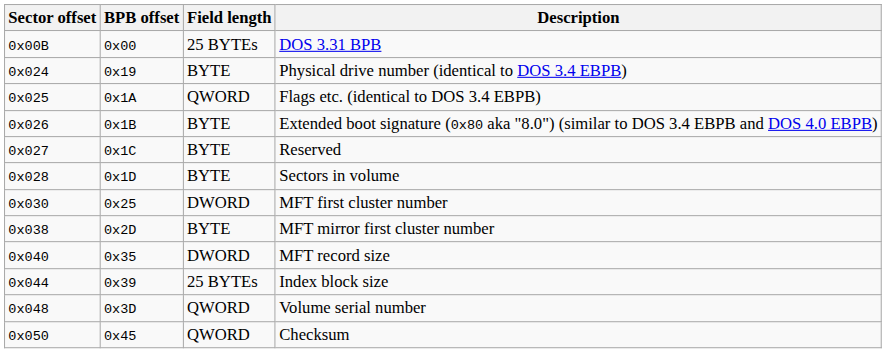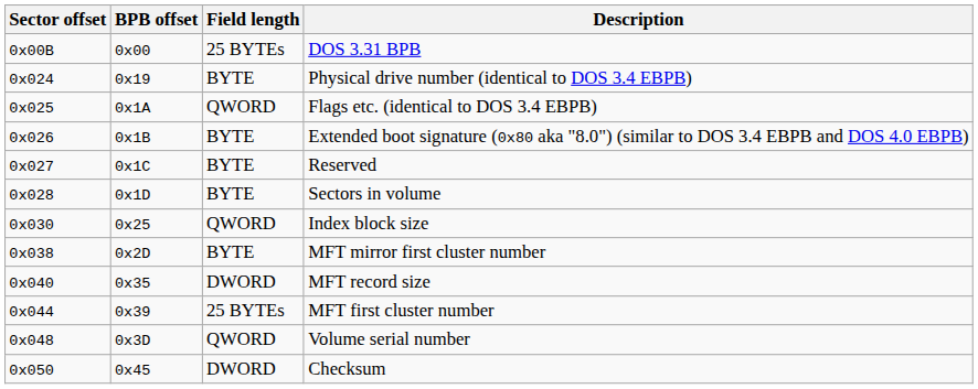0x25 | Field length: DWORD -> QWORD
0x25 | Description: MFT first cluster number -> Index block size
0x39 | Description: Index block size -> MFT first cluster number
0x45 | Field length: QWORD -> DWORD
